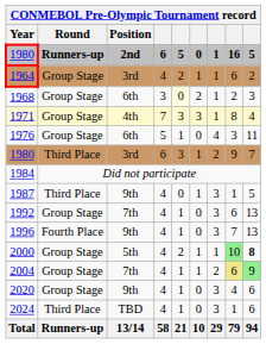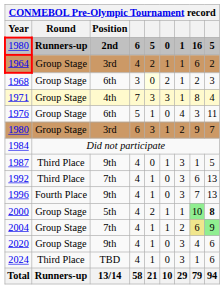1980 / 3rd | Round: Third Place -> Group Stage
1992 | Round: Group Stage -> Third Place
